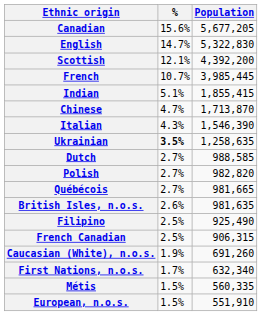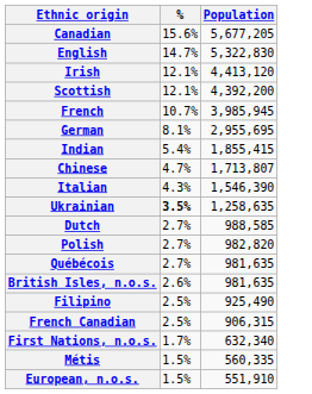+ row: Irish | 12.1% | 4,413,120
French | Population: 3,985,445 -> 3,985,945
+ row: German | 8.1% | 2,955,695
Indian | %: 5.1% -> 5.4%
Chinese | Population: 1,713,870 -> 1,713,807
Québécois | Population: 981,665 -> 981,635
- row: Caucasian (White), n.o.s. | 1.9% | 691,260
